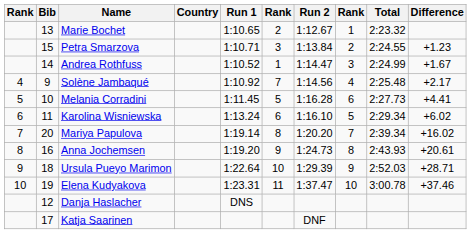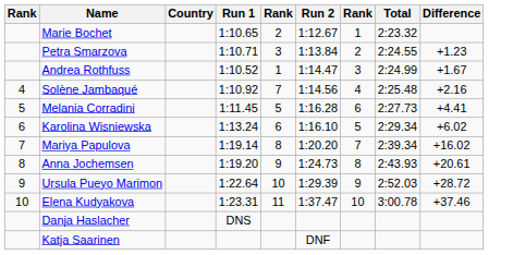- column: Bib | 13 | 15 | 14 | 9 | 10 | 11 | 20 | 16 | 18 | 19 | 12 | 17
Solène Jambaqué | Difference: +2.17 -> +2.16
Ursula Pueyo Marimon | Difference: +28.71 -> +28.72
